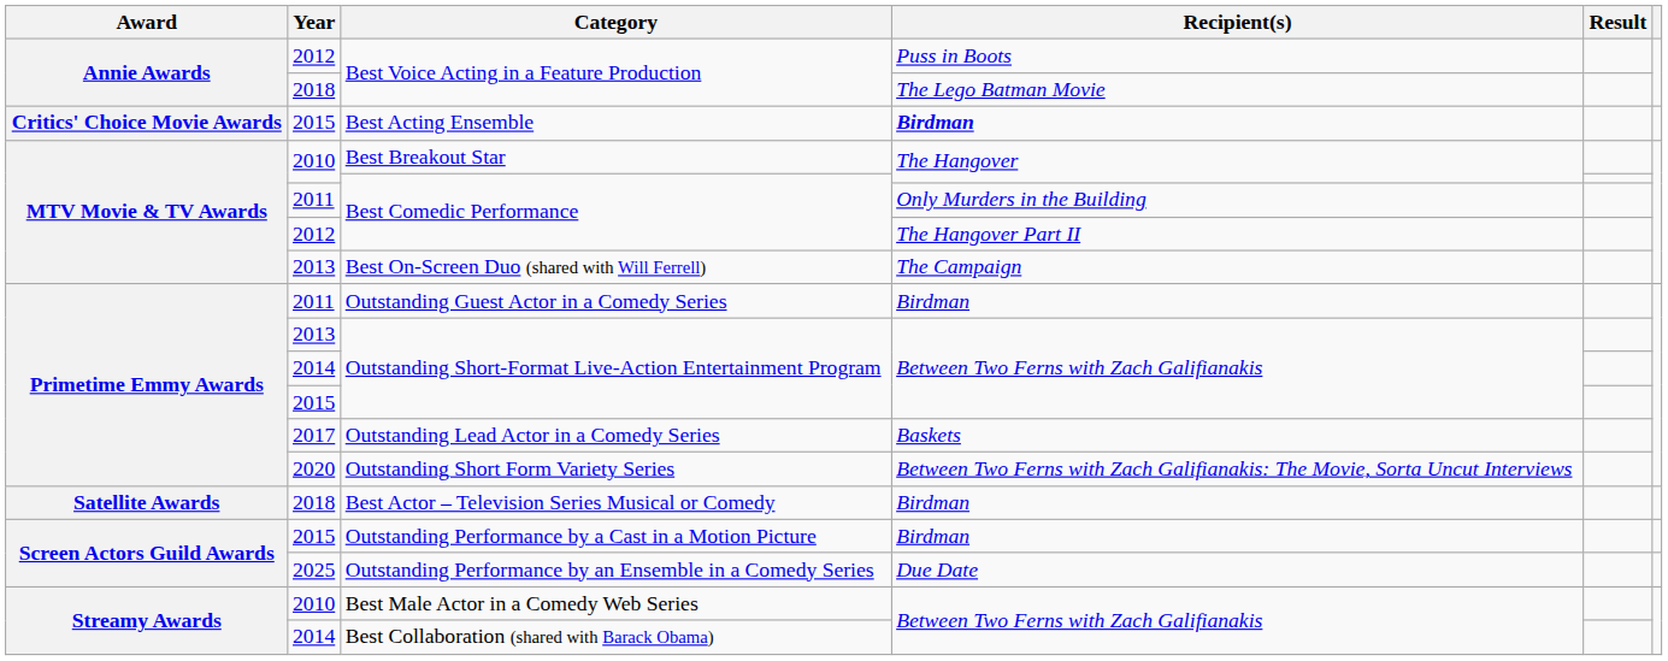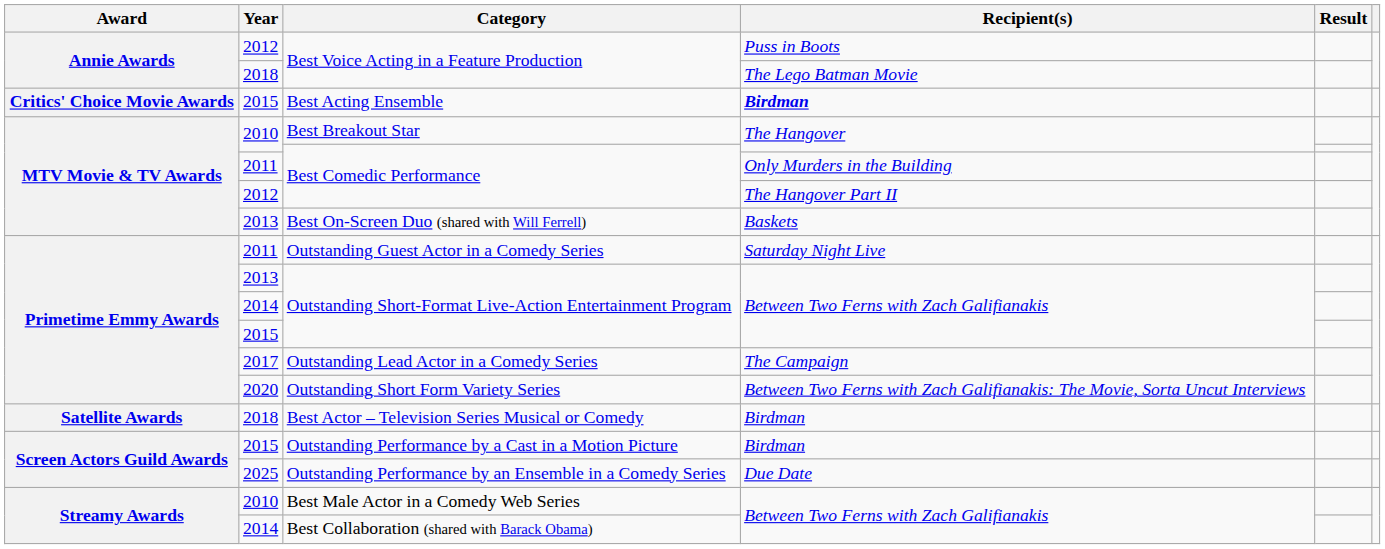Best On-Screen Duo (shared with Will Ferrell) | Recipient(s): The Campaign -> Baskets
Outstanding Guest Actor in a Comedy Series | Recipient(s): Birdman -> Saturday Night Live
Outstanding Lead Actor in a Comedy Series | Recipient(s): Baskets -> The Campaign
